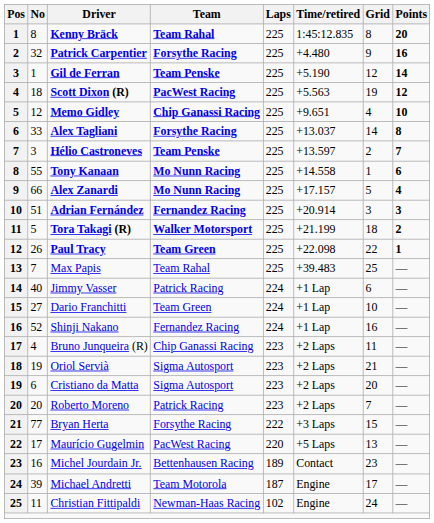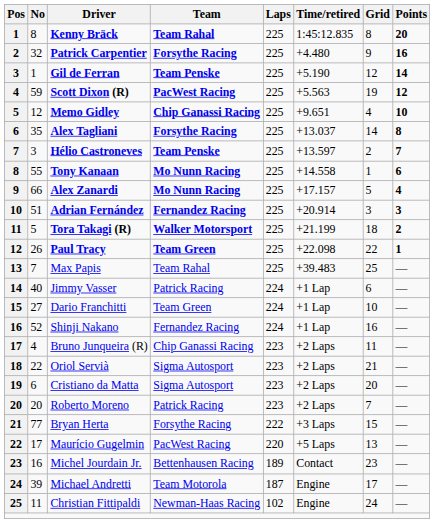Scott Dixon (R) | No: 18 -> 59
Alex Tagliani | No: 33 -> 35
Oriol Servià | No: 19 -> 22
